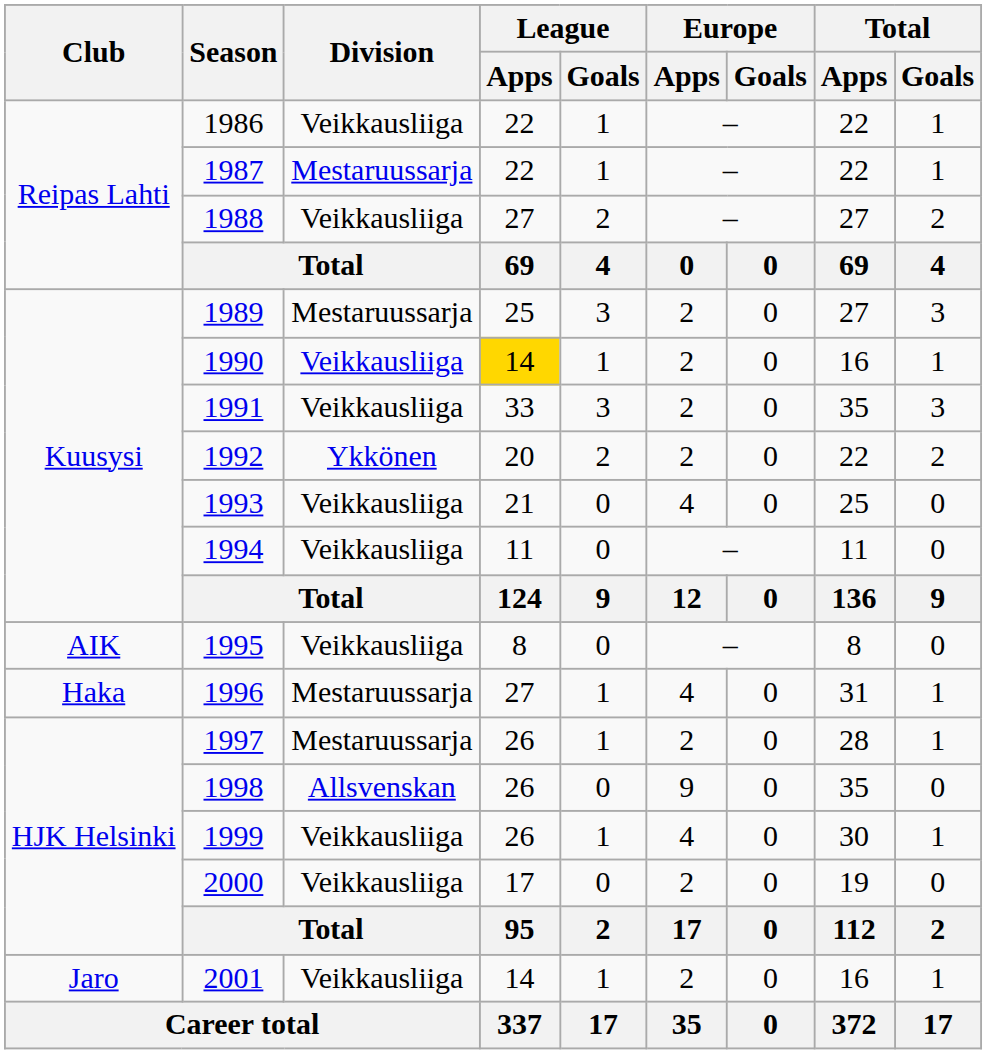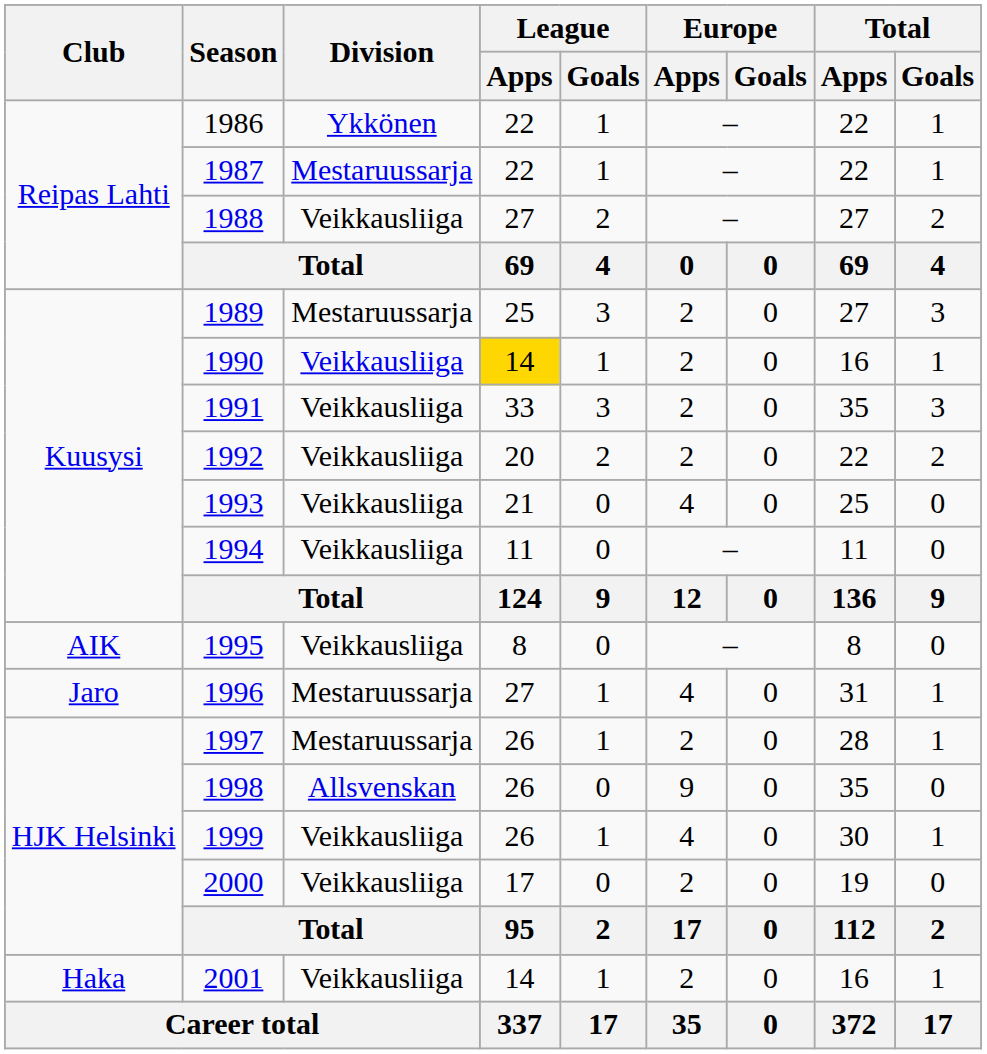1986 | Division: Veikkausliiga -> Ykkönen
1992 | Division: Ykkönen -> Veikkausliiga
1996 | Club: Haka -> Jaro
2001 | Club: Jaro -> Haka
